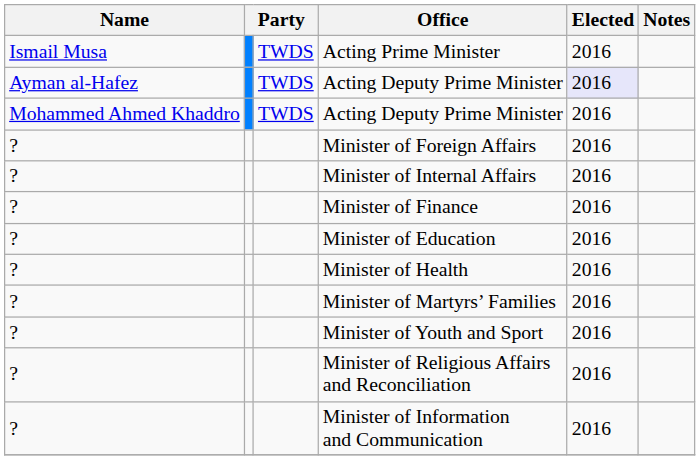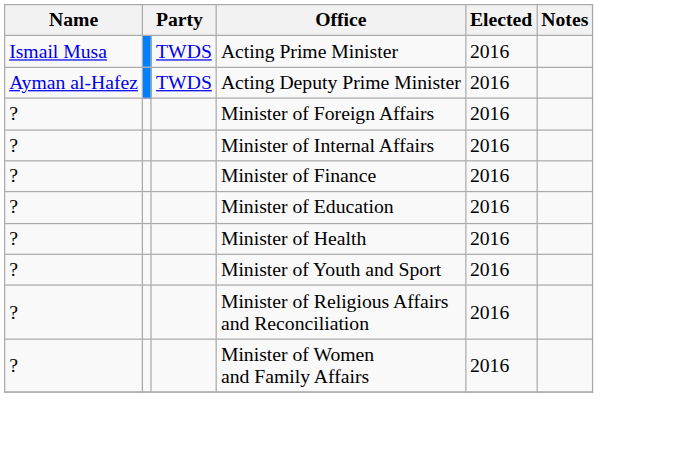Ayman al-Hafez / Acting Deputy Prime Minister | Elected: lavender background -> no background
- row: Mohammed Ahmed Khaddro | TWDS | Acting Deputy Prime Minister | 2016
- row: ? | Minister of Martyrs’ Families | 2016
+ row: ? | Minister of Women and Family Affairs | 2016
- row: ? | Minister of Information and Communication | 2016
